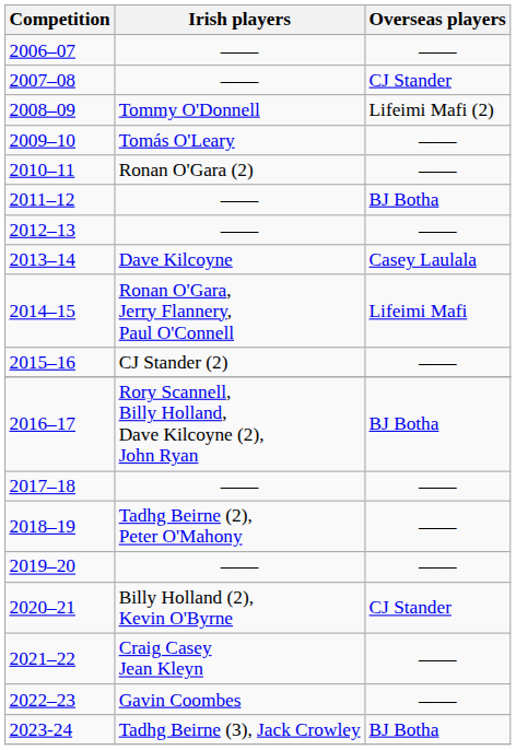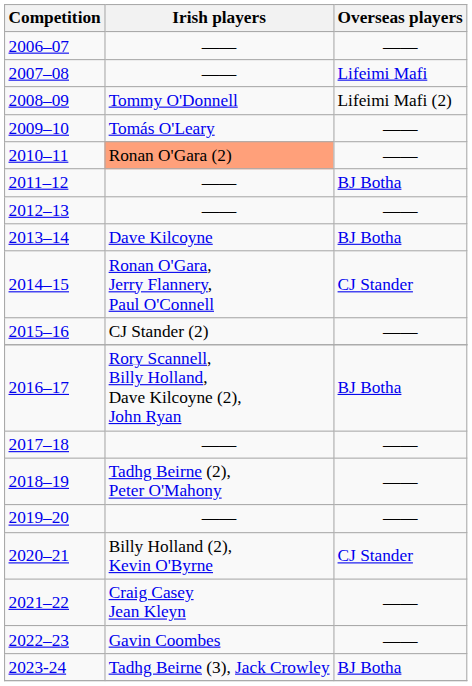2007–08 | Overseas players: CJ Stander -> Lifeimi Mafi
2010–11 | Irish players: no background -> lightsalmon background
2013–14 | Overseas players: Casey Laulala -> BJ Botha
2014–15 | Overseas players: Lifeimi Mafi -> CJ Stander
